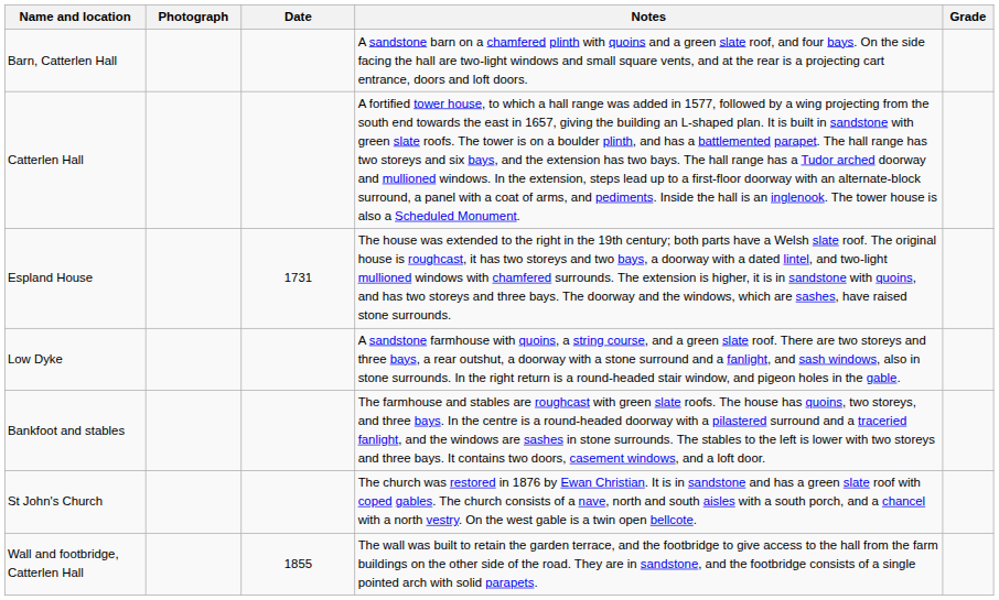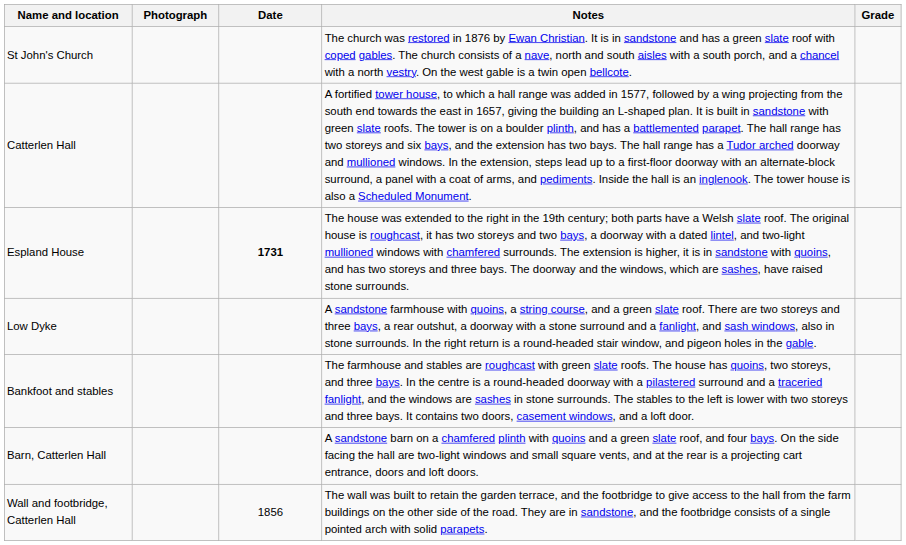rows swapped: St John's Church <-> Barn, Catterlen Hall
Espland House | Date: normal -> bold
Wall and footbridge, Catterlen Hall | Date: 1855 -> 1856
